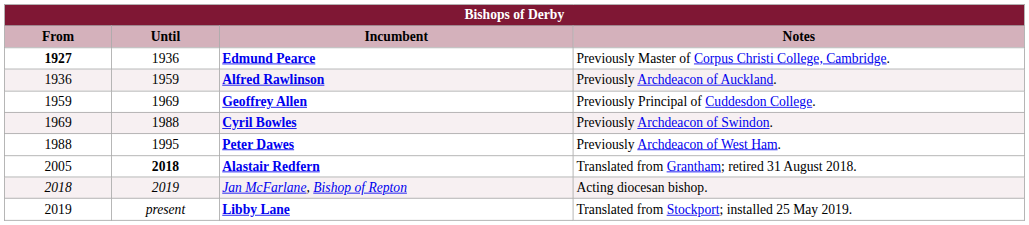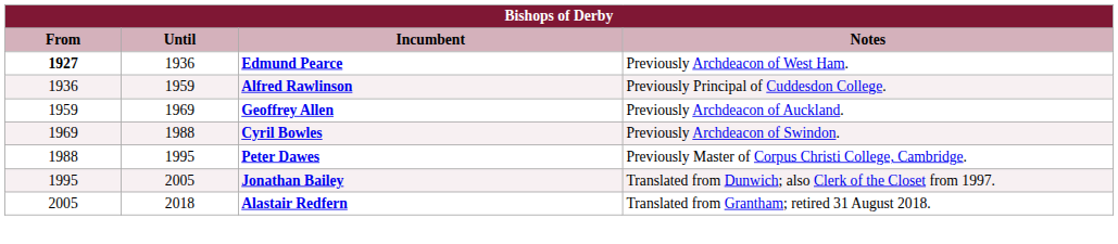Edmund Pearce | Notes: Previously Master of Corpus Christi College, Cambridge. -> Previously Archdeacon of West Ham.
Alfred Rawlinson | Notes: Previously Archdeacon of Auckland. -> Previously Principal of Cuddesdon College.
Geoffrey Allen | Notes: Previously Principal of Cuddesdon College. -> Previously Archdeacon of Auckland.
Peter Dawes | Notes: Previously Archdeacon of West Ham. -> Previously Master of Corpus Christi College, Cambridge.
+ row: 1995 | 2005 | Jonathan Bailey | Translated from Dunwich; also Clerk of the Closet from 1997.
Alastair Redfern | Until: bold -> normal
- row: 2018 | 2019 | Jan McFarlane, Bishop of Repton | Acting diocesan bishop.
- row: 2019 | present | Libby Lane | Translated from Stockport; installed 25 May 2019.
